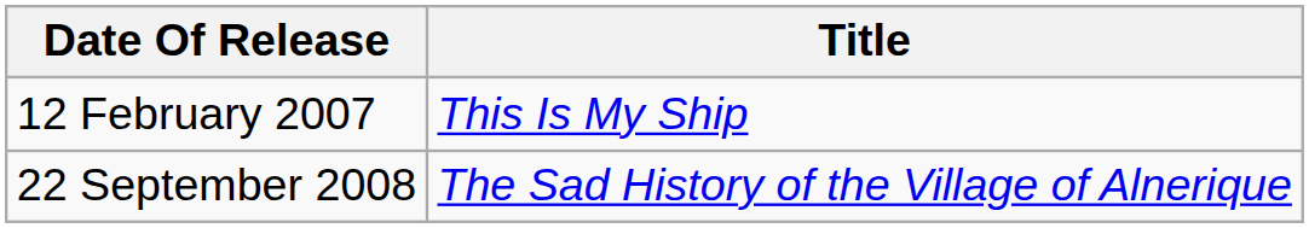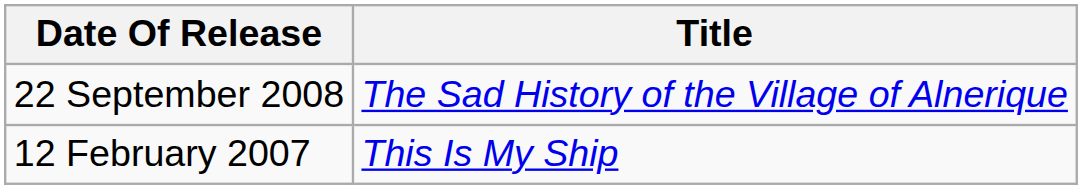rows swapped: 12 February 2007 <-> 22 September 2008
